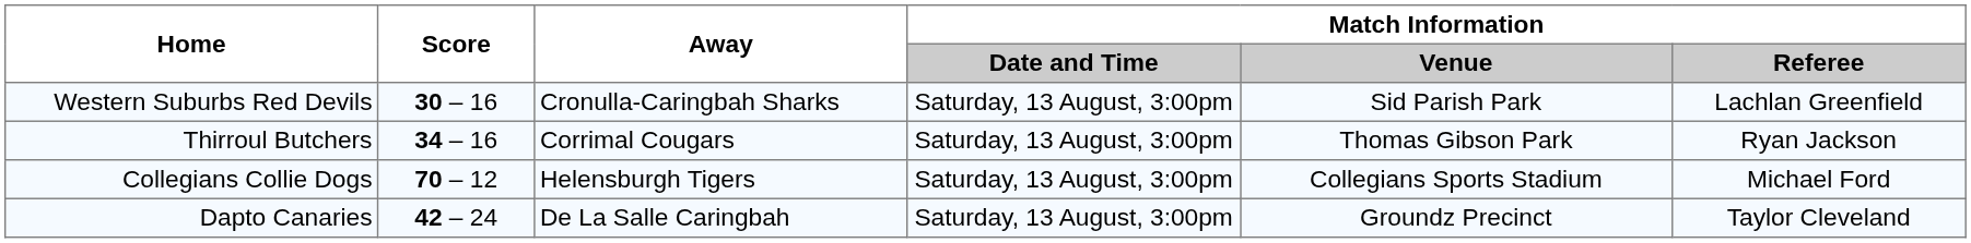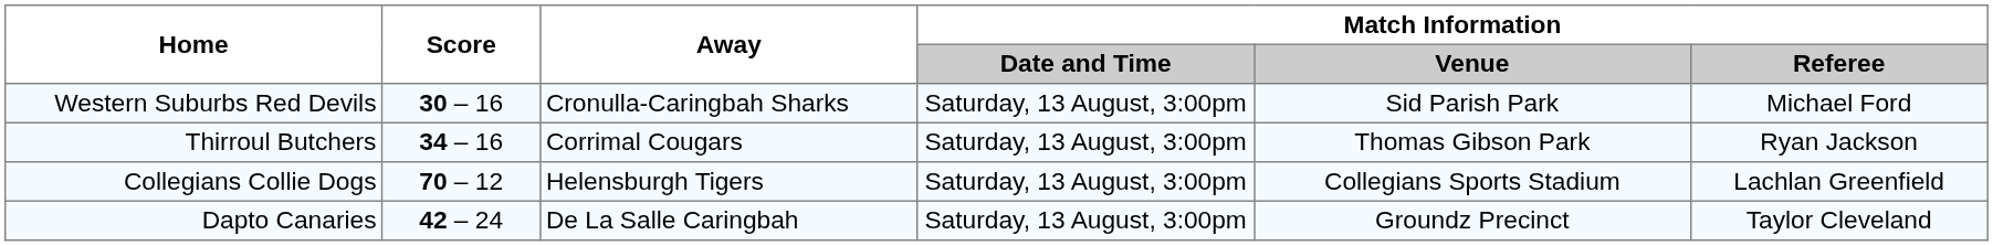Western Suburbs Red Devils | Match Information / Referee: Lachlan Greenfield -> Michael Ford
Collegians Collie Dogs | Match Information / Referee: Michael Ford -> Lachlan Greenfield
